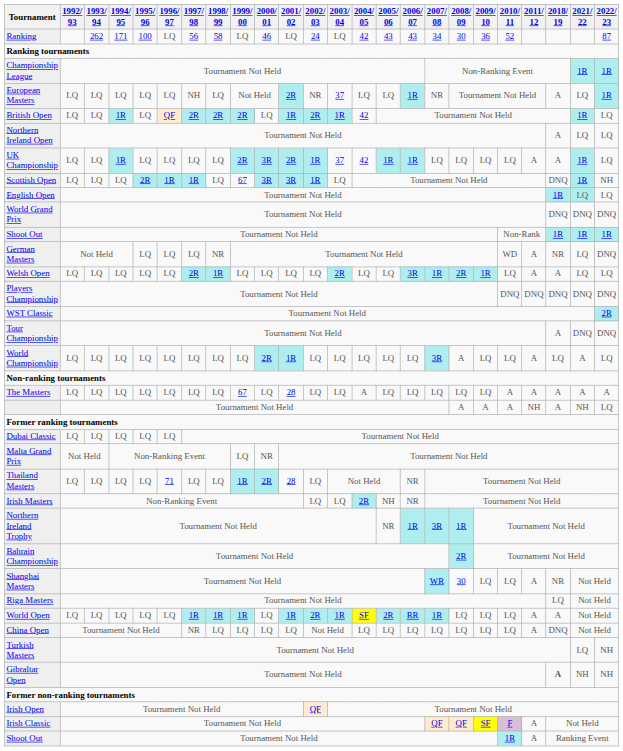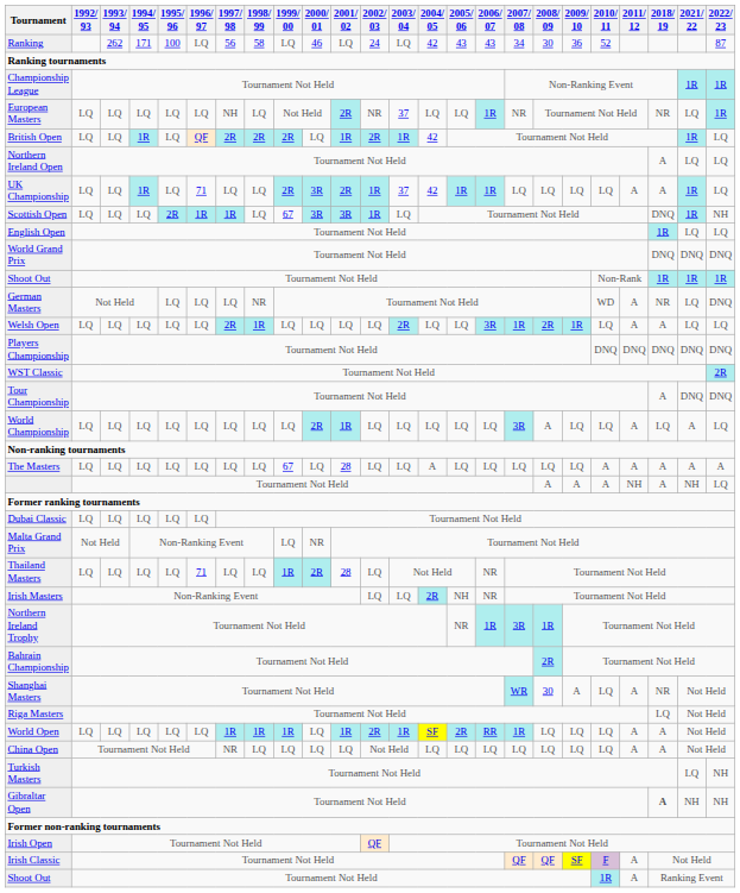European Masters | 2018/ 19: A -> NR
UK Championship | 1996/ 97: LQ -> 71
English Open | 2021/ 22: paleturquoise background -> no background
Shanghai Masters | 2009/ 10: LQ -> A
China Open | 2018/ 19: DNQ -> A
